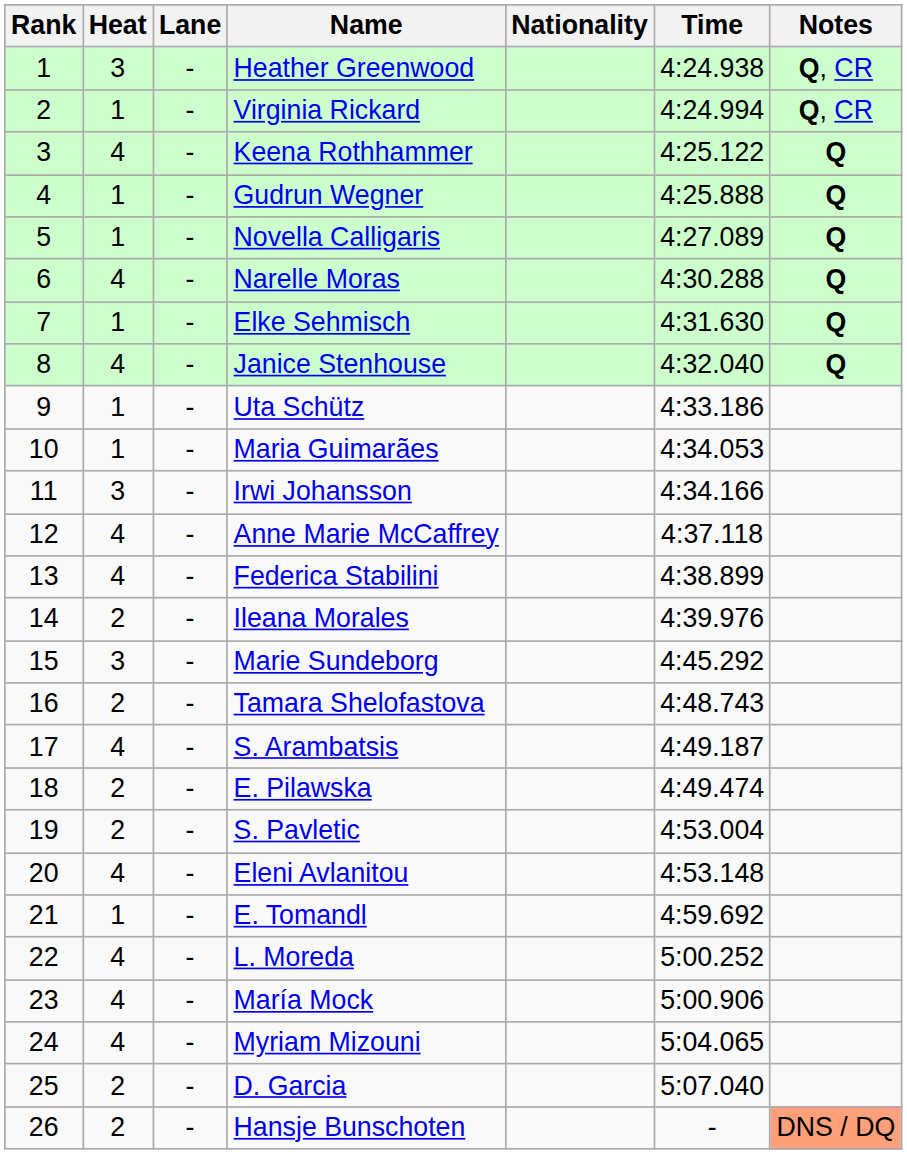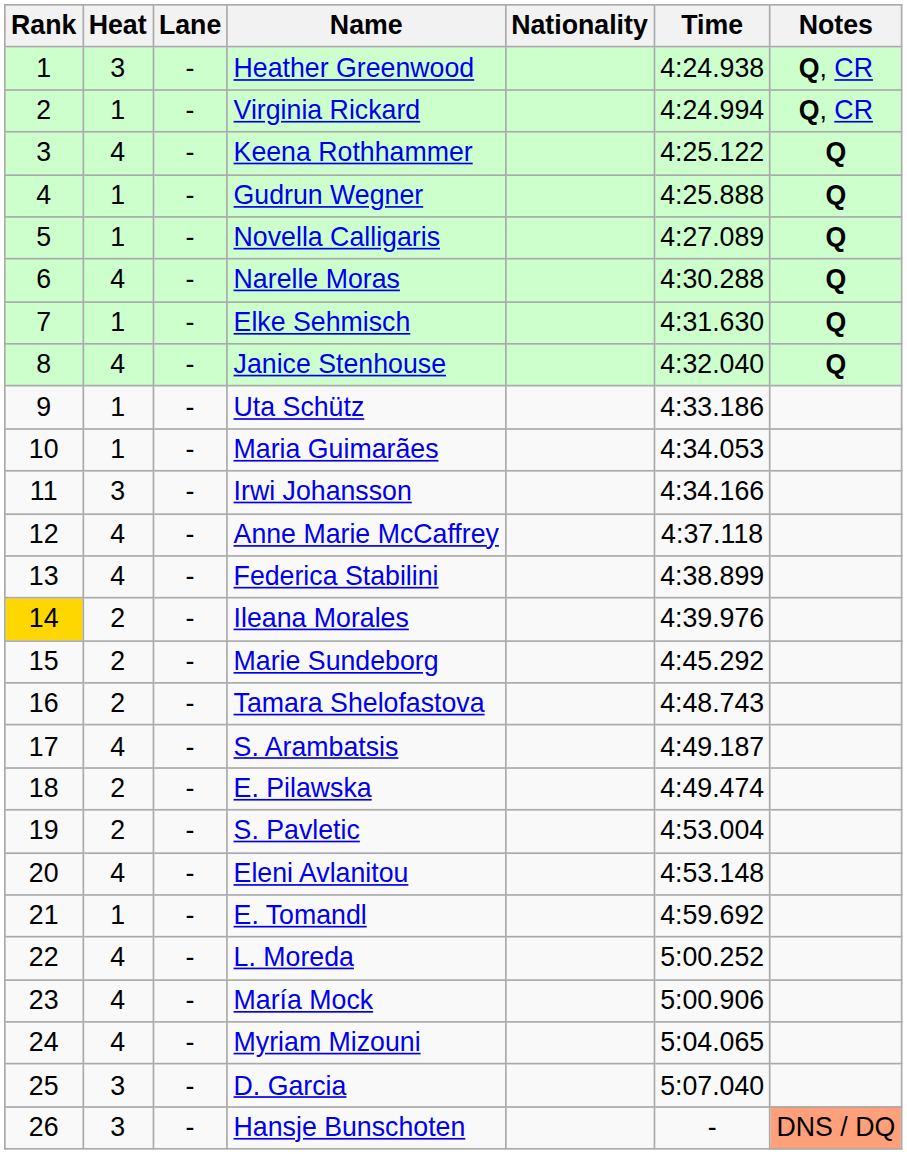Ileana Morales | Rank: no background -> gold background
Marie Sundeborg | Heat: 3 -> 2
D. Garcia | Heat: 2 -> 3
Hansje Bunschoten | Heat: 2 -> 3
